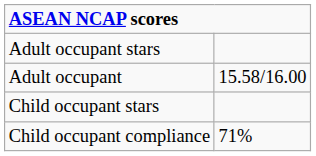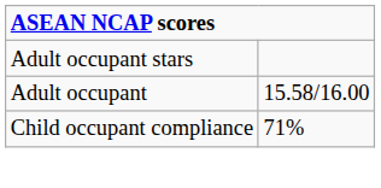- row: Child occupant stars
